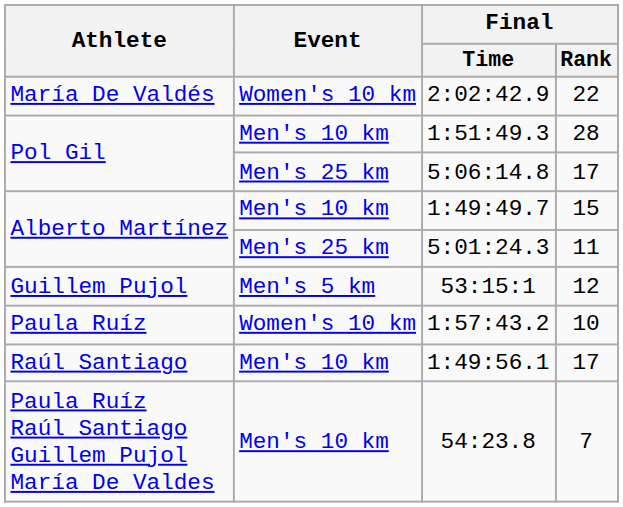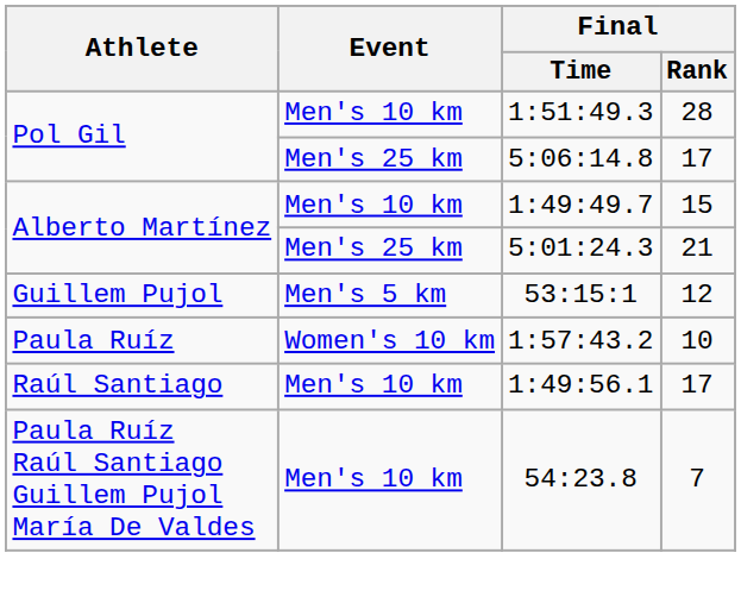- row: María De Valdés | Women's 10 km | 2:02:42.9 | 22
5:01:24.3 | Final / Rank: 11 -> 21
